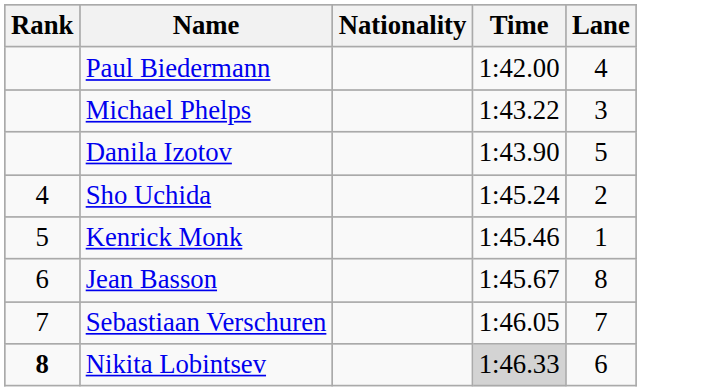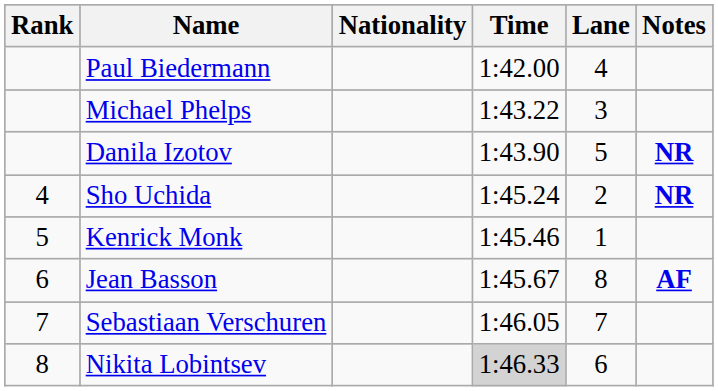+ column: Notes | NR | NR | AF
Nikita Lobintsev | Rank: bold -> normal
